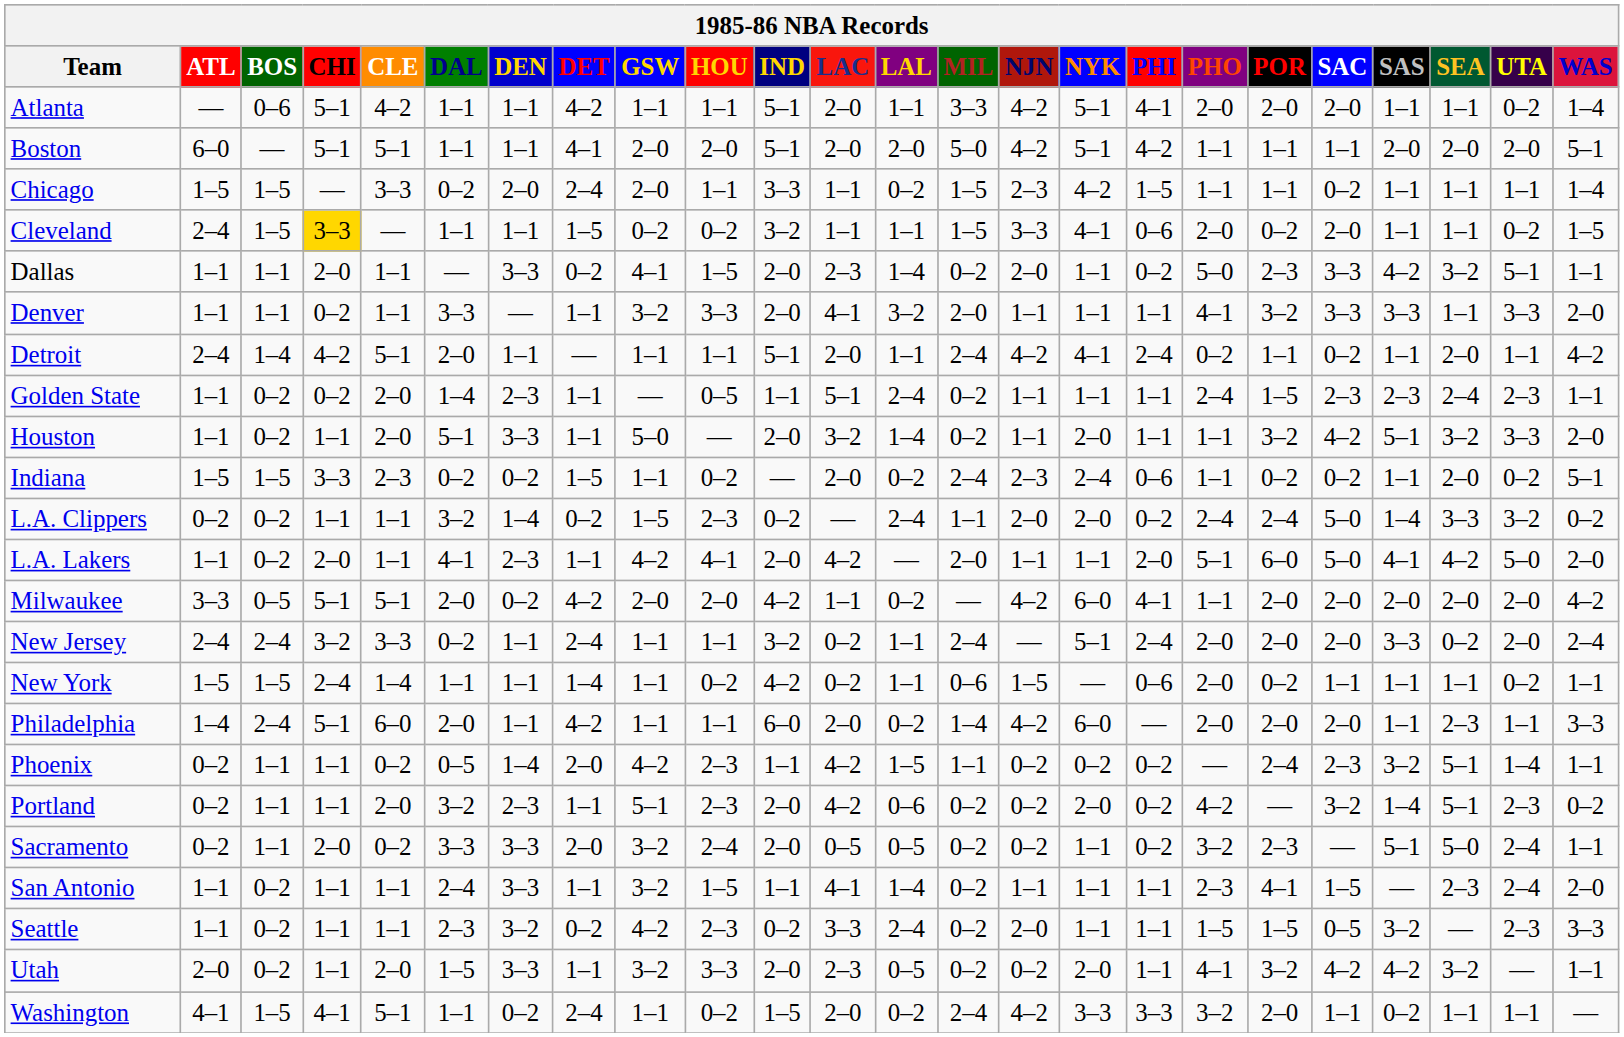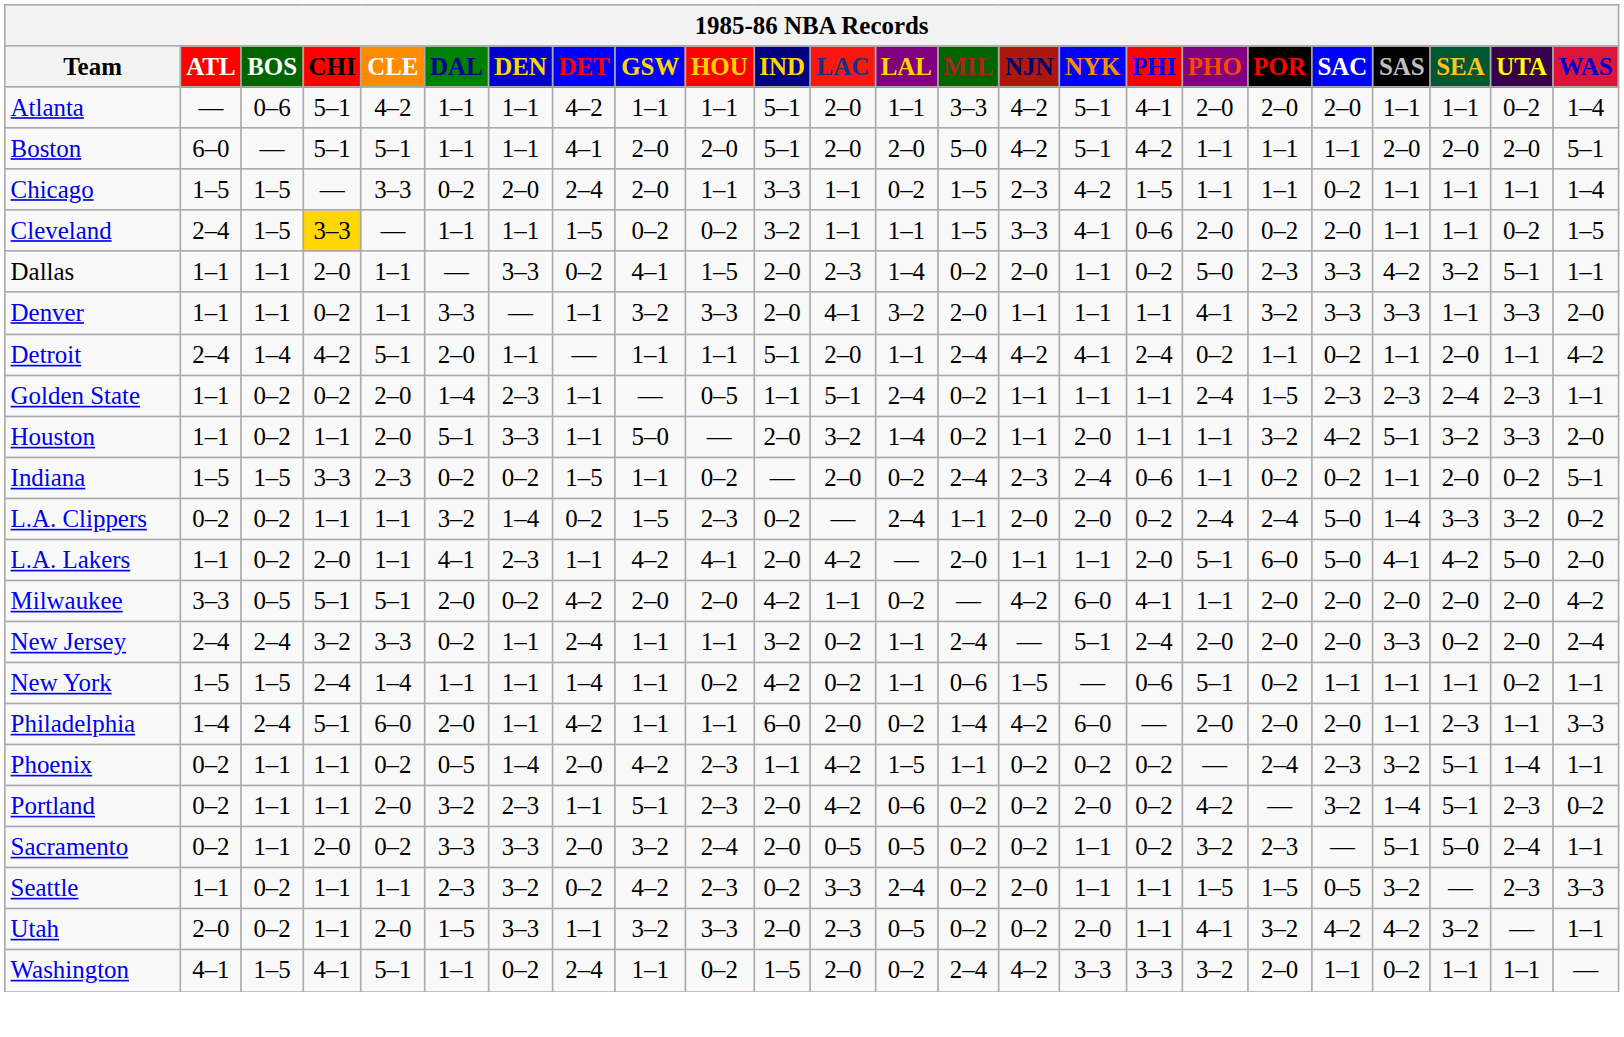New York | PHO: 2–0 -> 5–1
- row: San Antonio | 1–1 | 0–2 | 1–1 | 1–1 | 2–4 | 3–3 | 1–1 | 3–2 | 1–5 | 1–1 | 4–1 | 1–4 | 0–2 | 1–1 | 1–1 | 1–1 | 2–3 | 4–1 | 1–5 | — | 2–3 | 2–4 | 2–0
